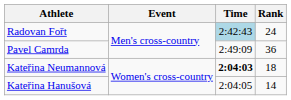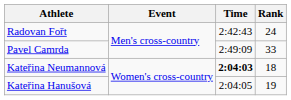Radovan Fořt | Time: lightblue background -> no background
Pavel Camrda | Rank: 36 -> 33
Kateřina Hanušová | Rank: 14 -> 19
